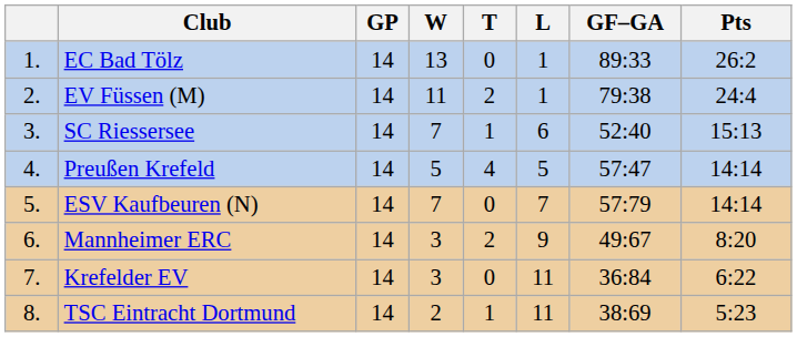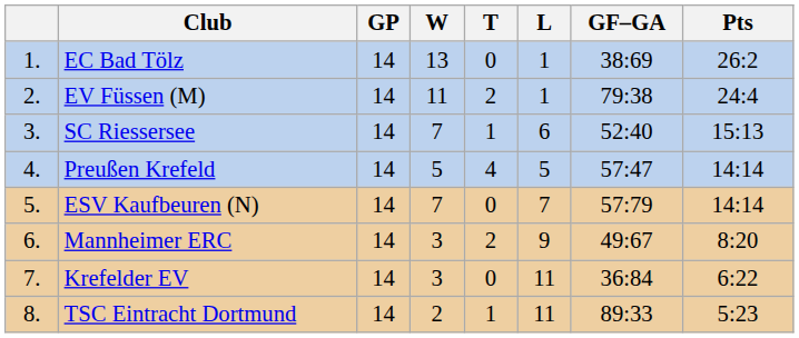EC Bad Tölz | GF–GA: 89:33 -> 38:69
TSC Eintracht Dortmund | GF–GA: 38:69 -> 89:33
